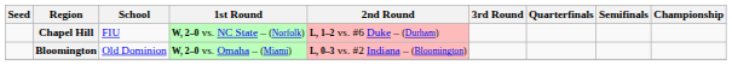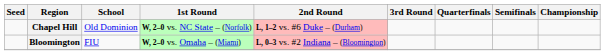Chapel Hill | School: FIU -> Old Dominion
Bloomington | School: Old Dominion -> FIU
